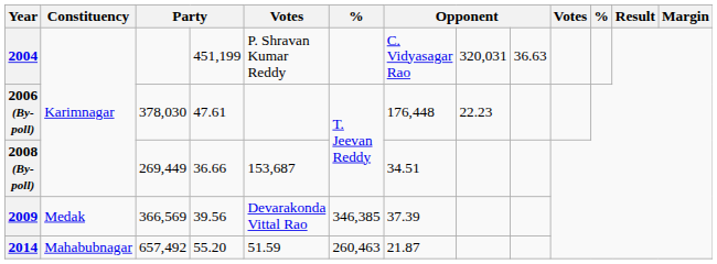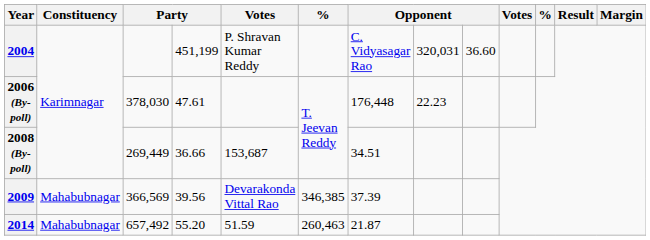2004 | column 9: 36.63 -> 36.60
2009 | Constituency: Medak -> Mahabubnagar
